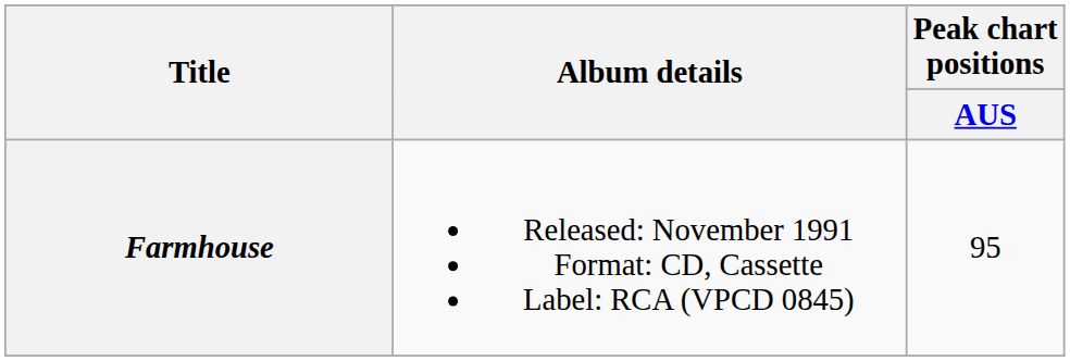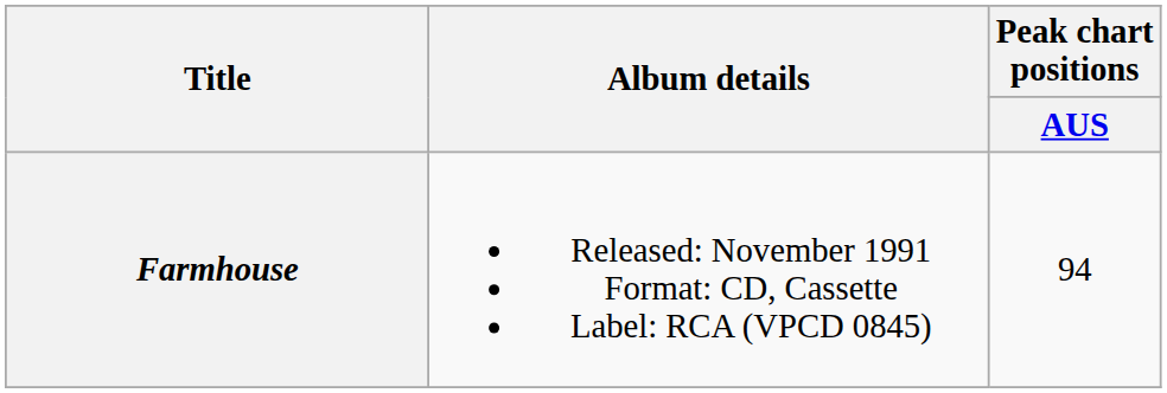Farmhouse | Peak chart positions / AUS: 95 -> 94
